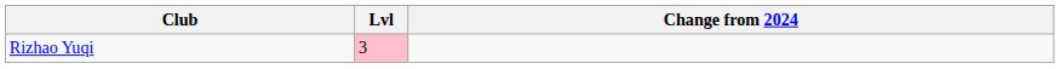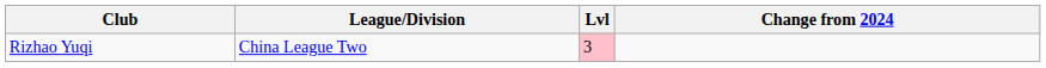+ column: League/Division | China League Two
